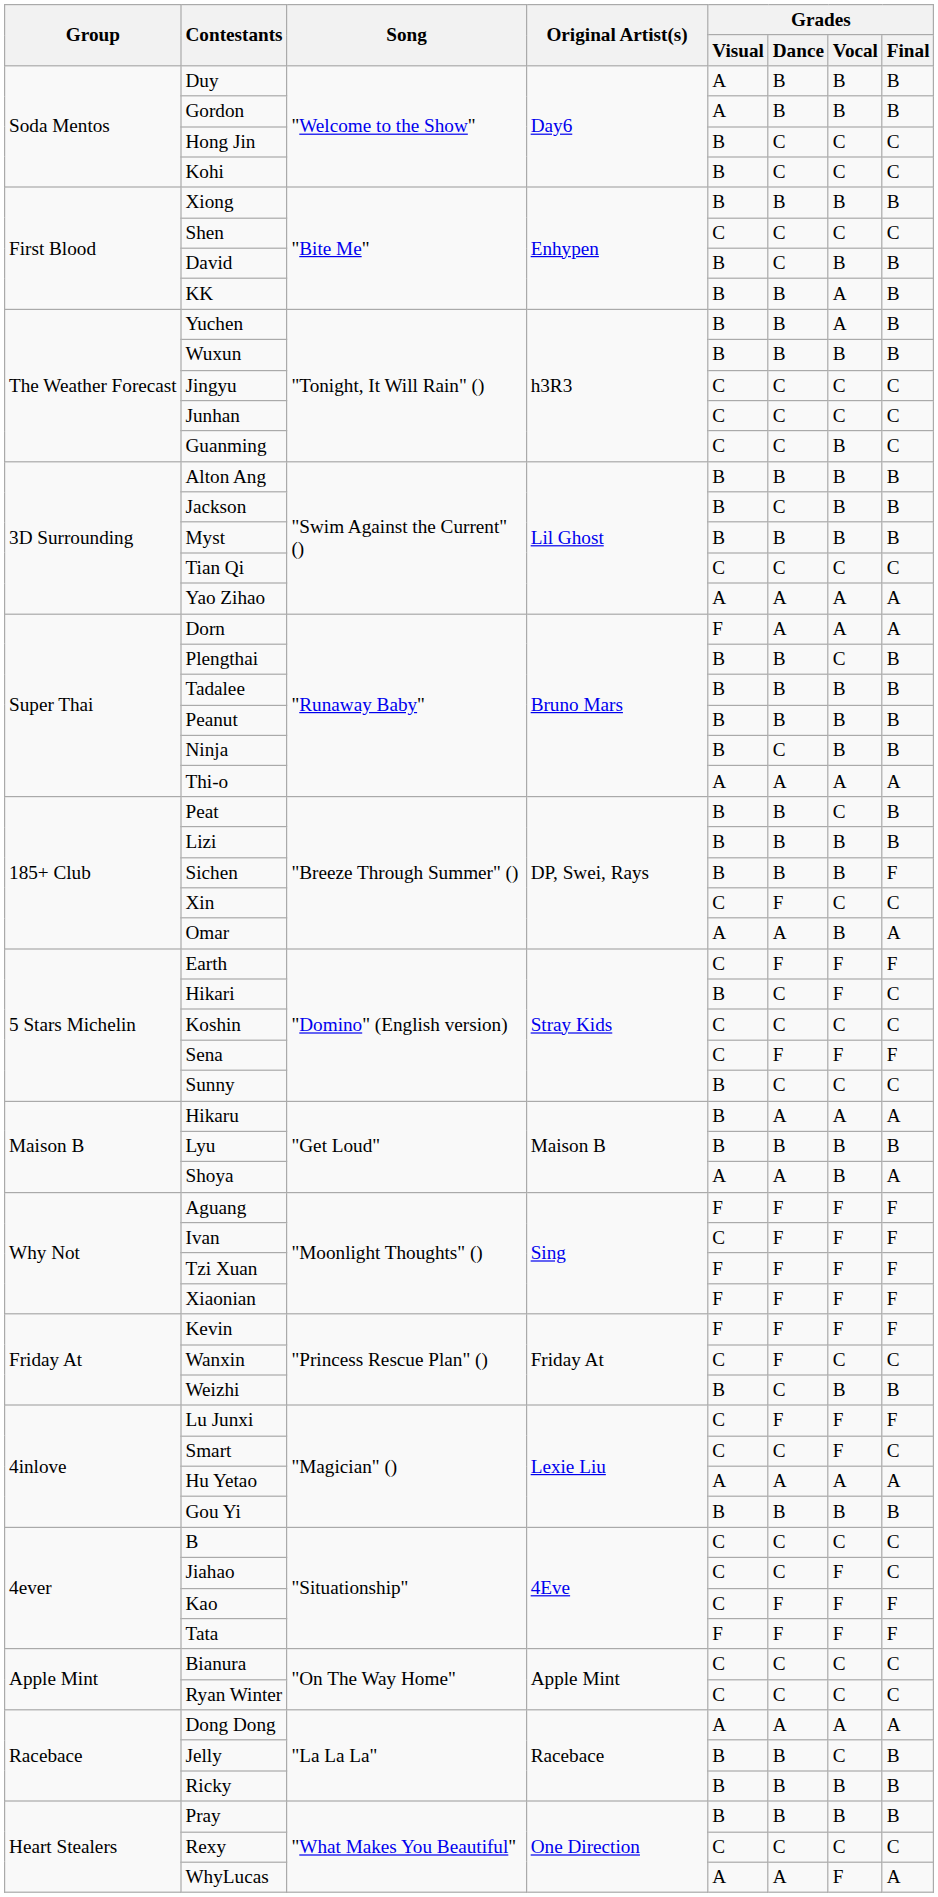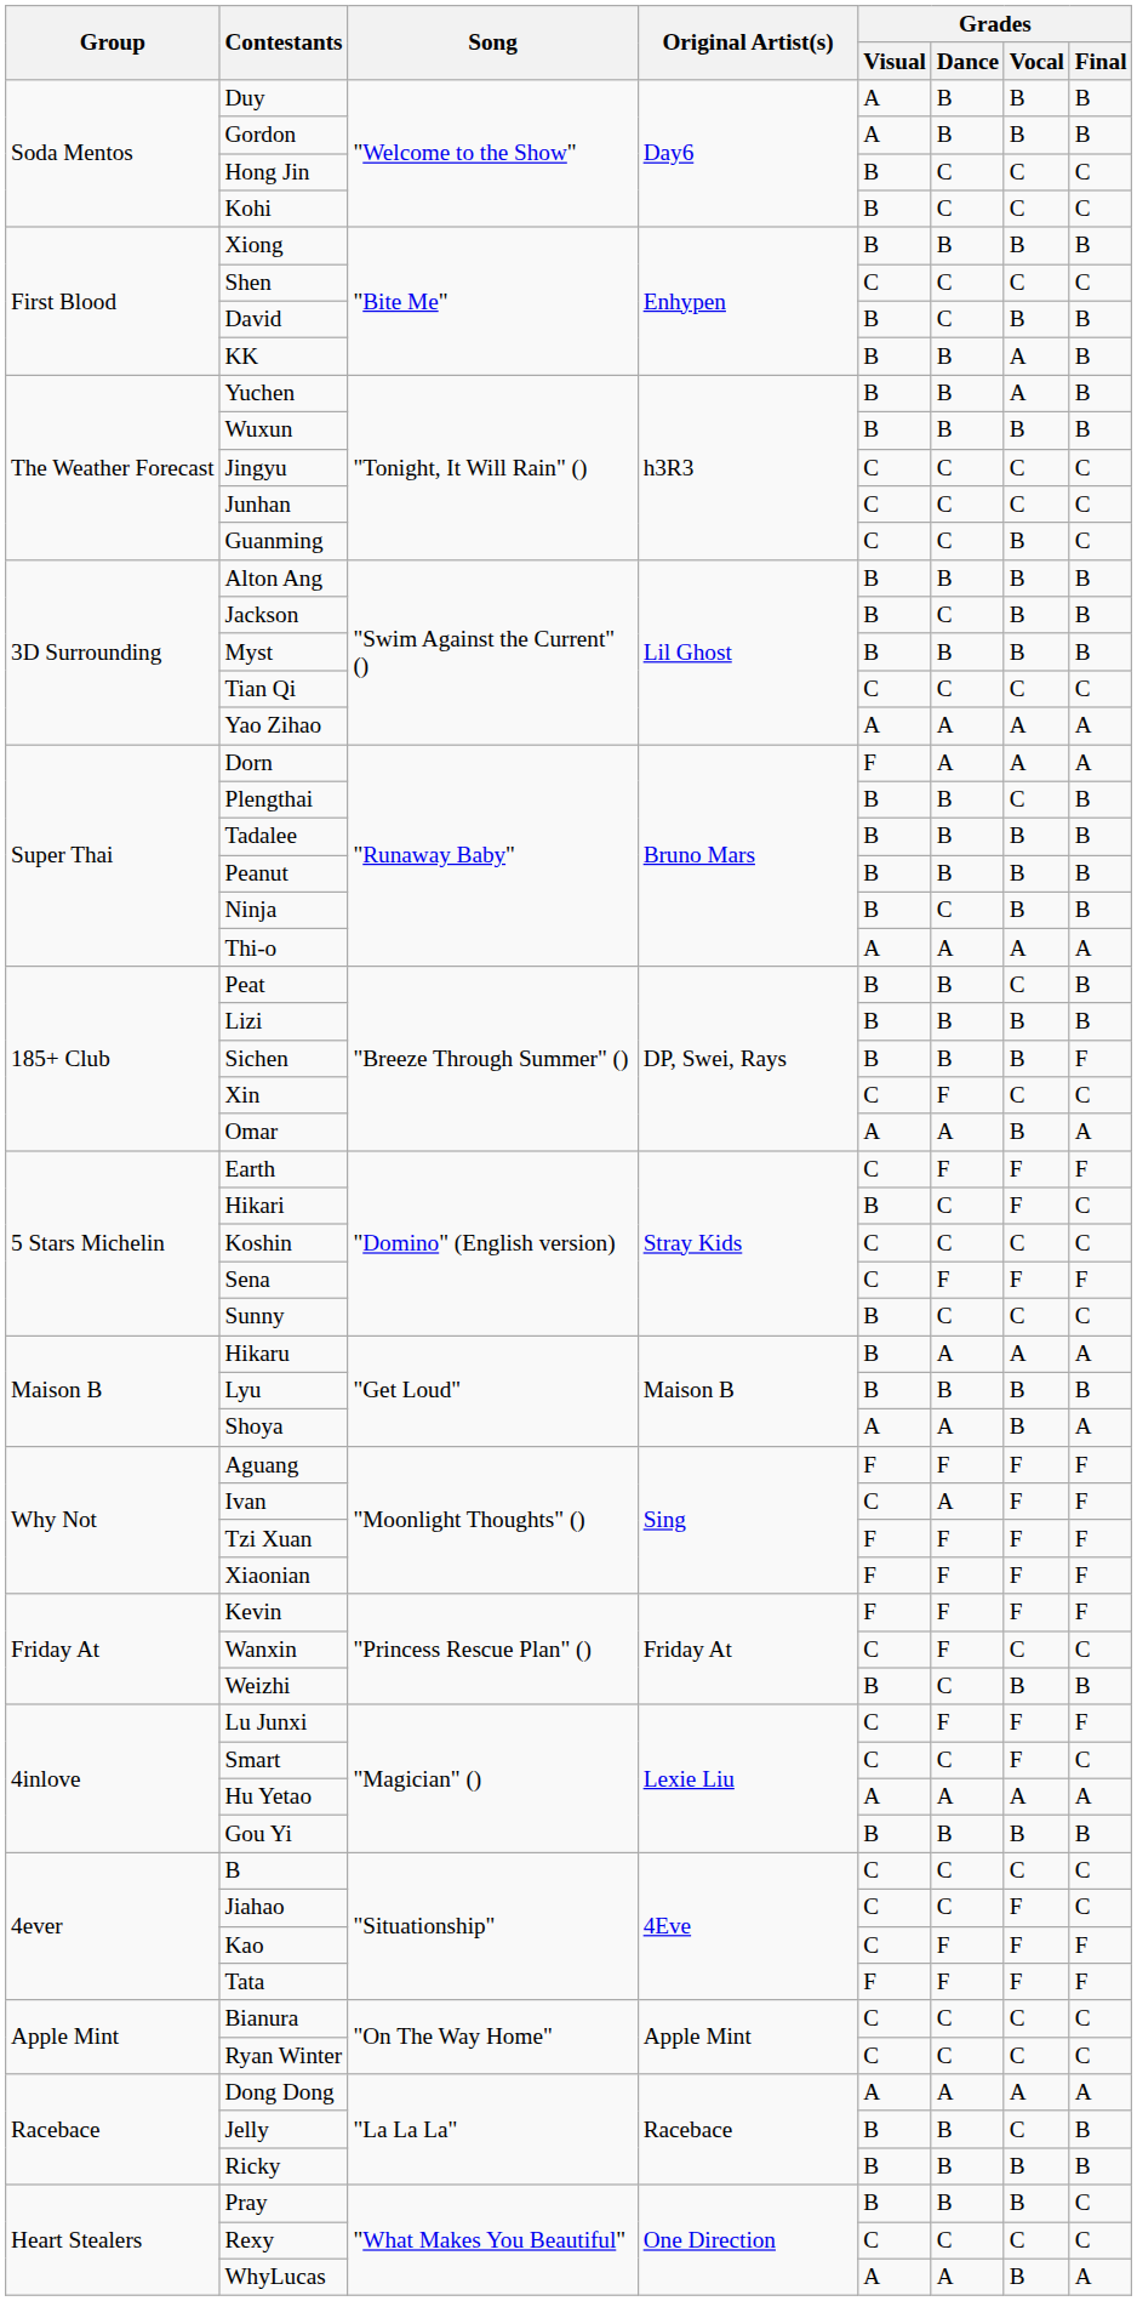Ivan | Grades / Dance: F -> A
Pray | Grades / Final: B -> C
WhyLucas | Grades / Vocal: F -> B
